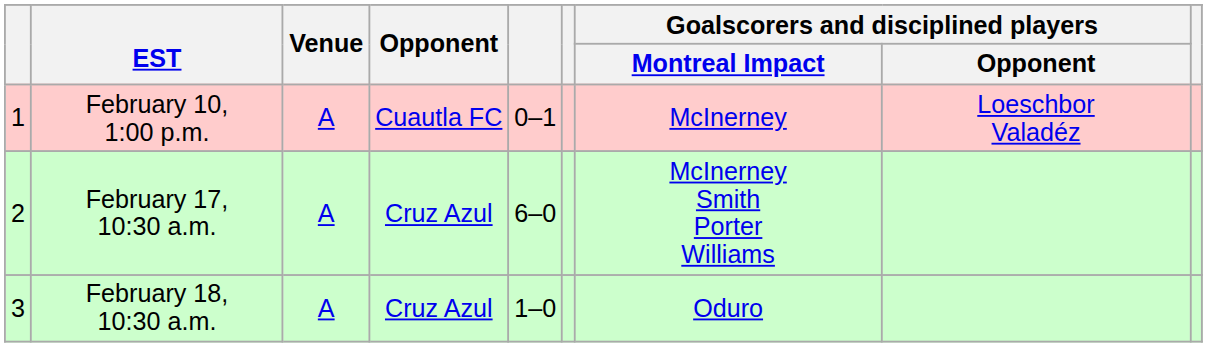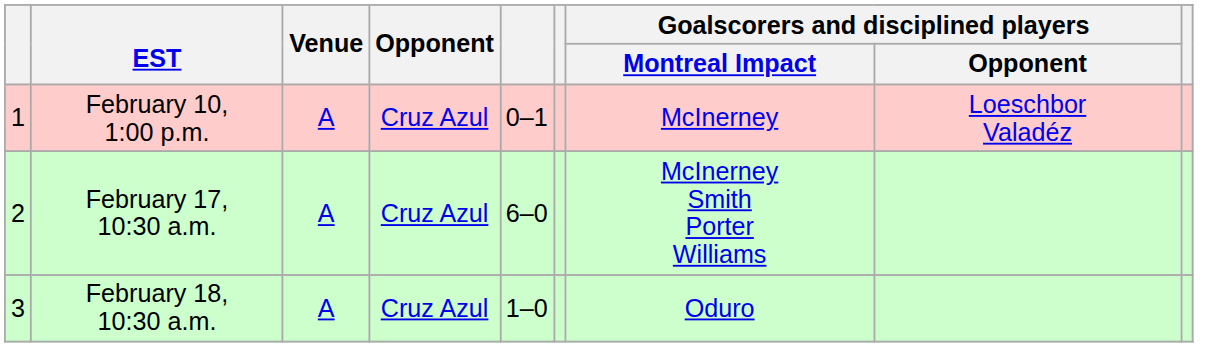February 10, 1:00 p.m. | Opponent: Cuautla FC -> Cruz Azul
